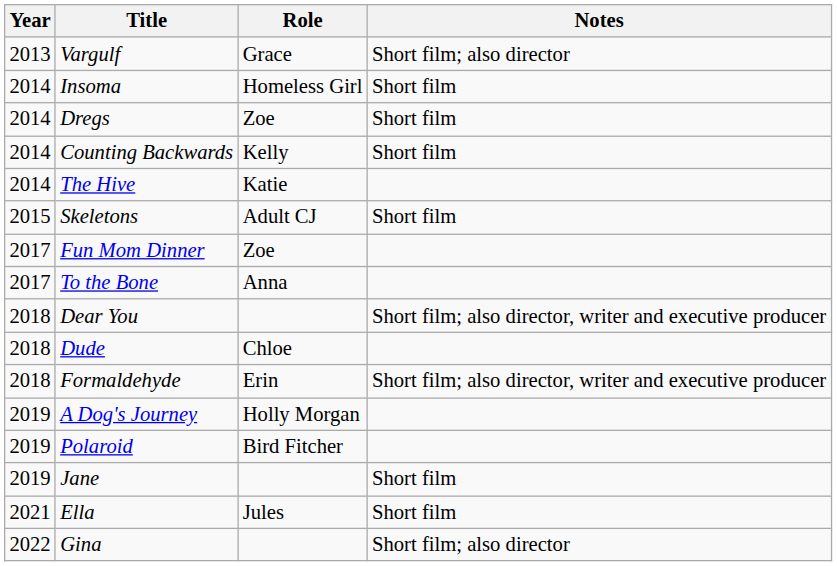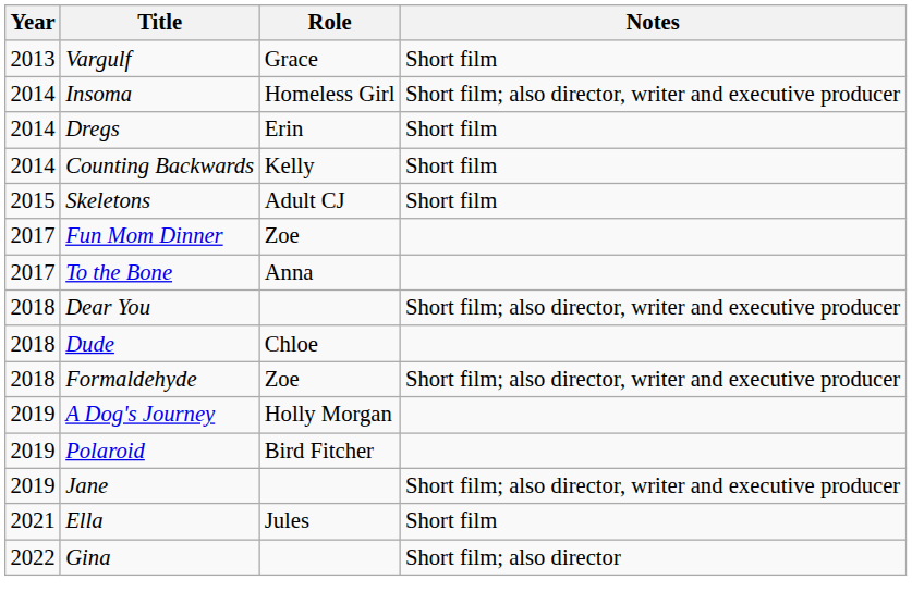Vargulf | Notes: Short film; also director -> Short film
Insoma | Notes: Short film -> Short film; also director, writer and executive producer
Dregs | Role: Zoe -> Erin
- row: 2014 | The Hive | Katie
Formaldehyde | Role: Erin -> Zoe
Jane | Notes: Short film -> Short film; also director, writer and executive producer
